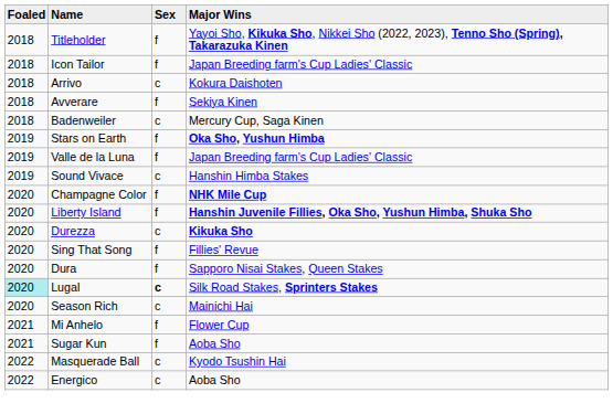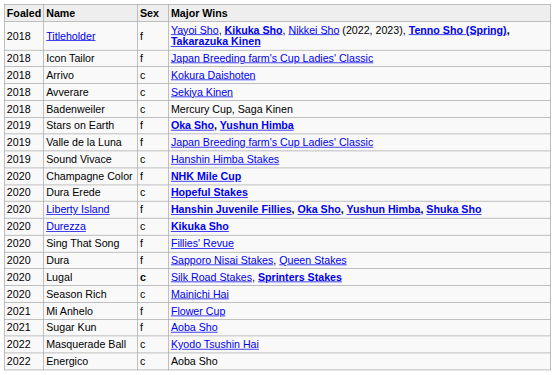Avverare | Sex: f -> c
+ row: 2020 | Dura Erede | c | Hopeful Stakes
Lugal | Foaled: paleturquoise background -> no background
